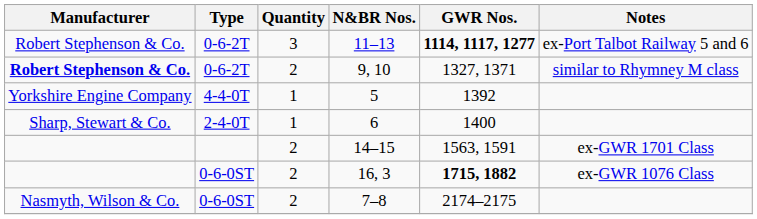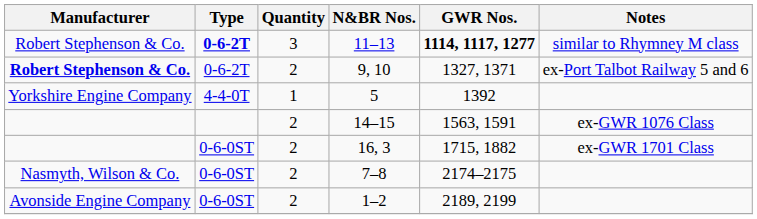11–13 | Type: normal -> bold
11–13 | Notes: ex-Port Talbot Railway 5 and 6 -> similar to Rhymney M class
9, 10 | Notes: similar to Rhymney M class -> ex-Port Talbot Railway 5 and 6
- row: Sharp, Stewart & Co. | 2-4-0T | 1 | 6 | 1400
14–15 | Notes: ex-GWR 1701 Class -> ex-GWR 1076 Class
16, 3 | GWR Nos.: bold -> normal
16, 3 | Notes: ex-GWR 1076 Class -> ex-GWR 1701 Class
+ row: Avonside Engine Company | 0-6-0ST | 2 | 1–2 | 2189, 2199
